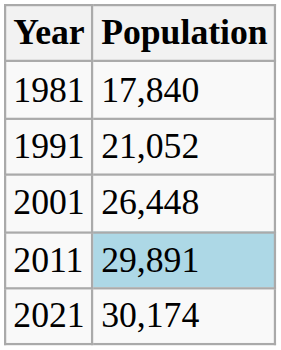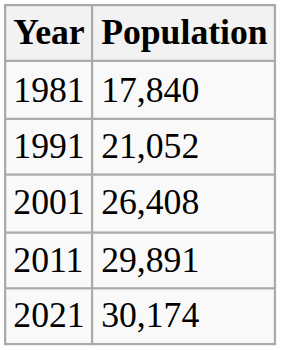2001 | Population: 26,448 -> 26,408
2011 | Population: lightblue background -> no background
